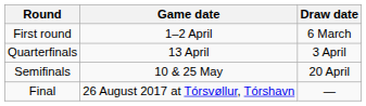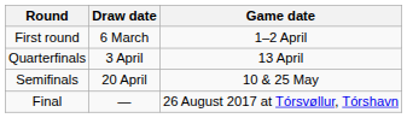columns swapped: Draw date <-> Game date
